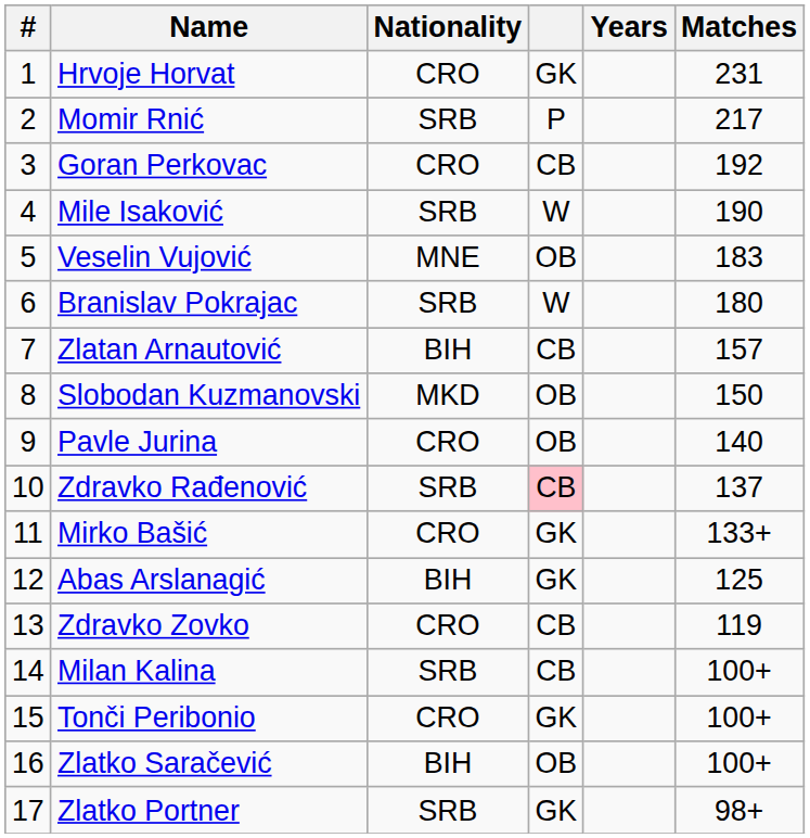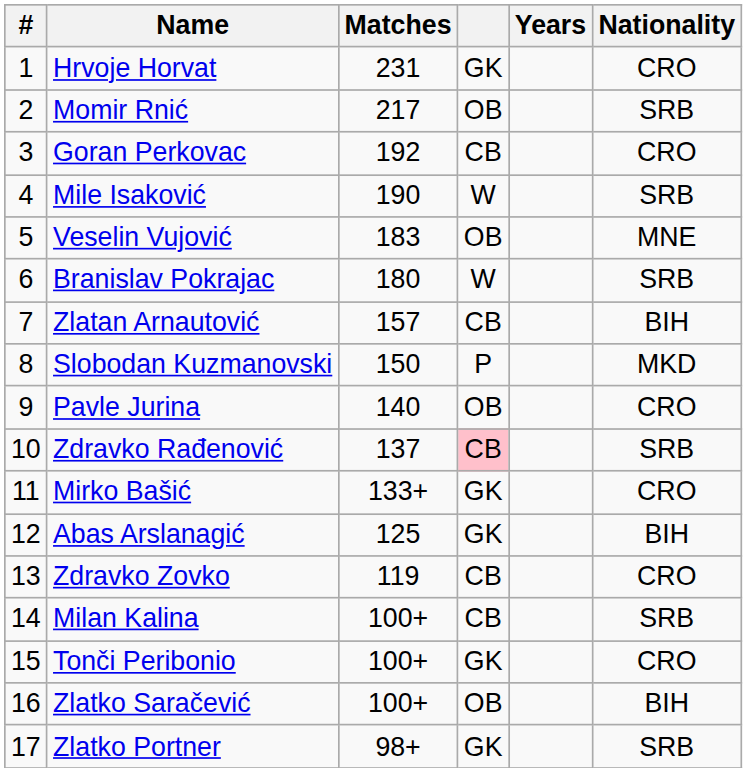columns swapped: Matches <-> Nationality
Momir Rnić | column 4: P -> OB
Slobodan Kuzmanovski | column 4: OB -> P
